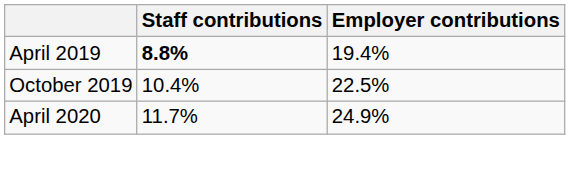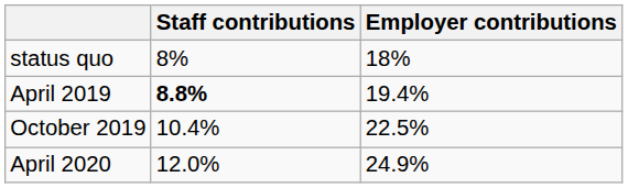+ row: status quo | 8% | 18%
April 2020 | Staff contributions: 11.7% -> 12.0%
